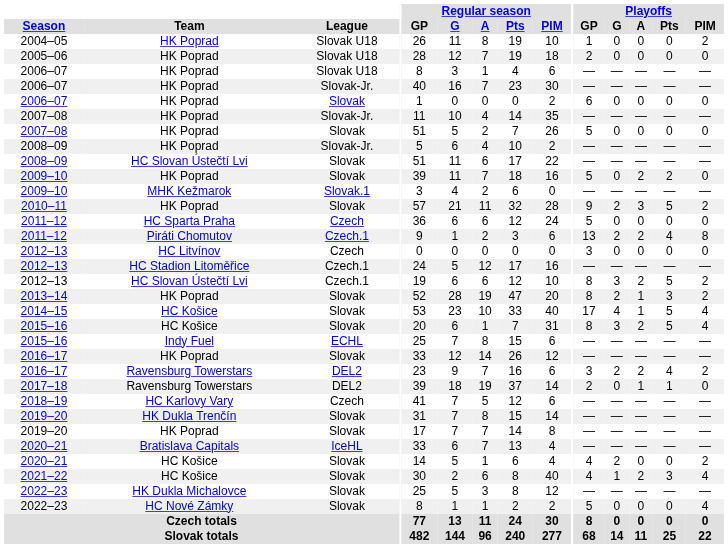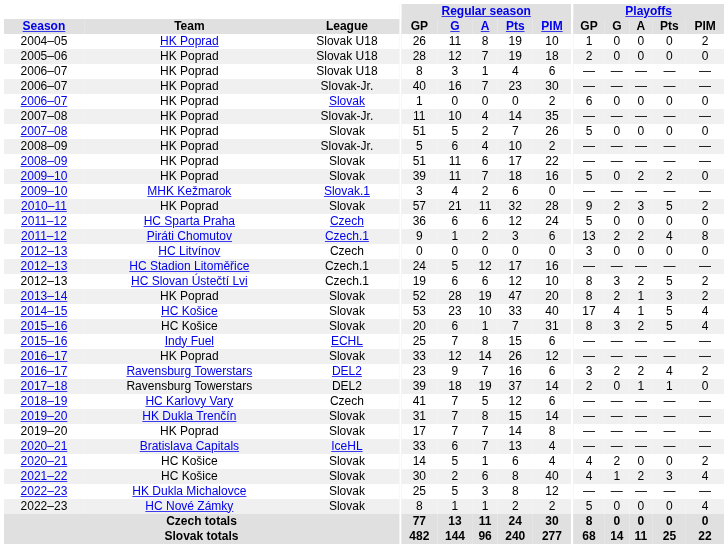2008–09 / Slovak | Team: HC Slovan Ústečtí Lvi -> HK Poprad
